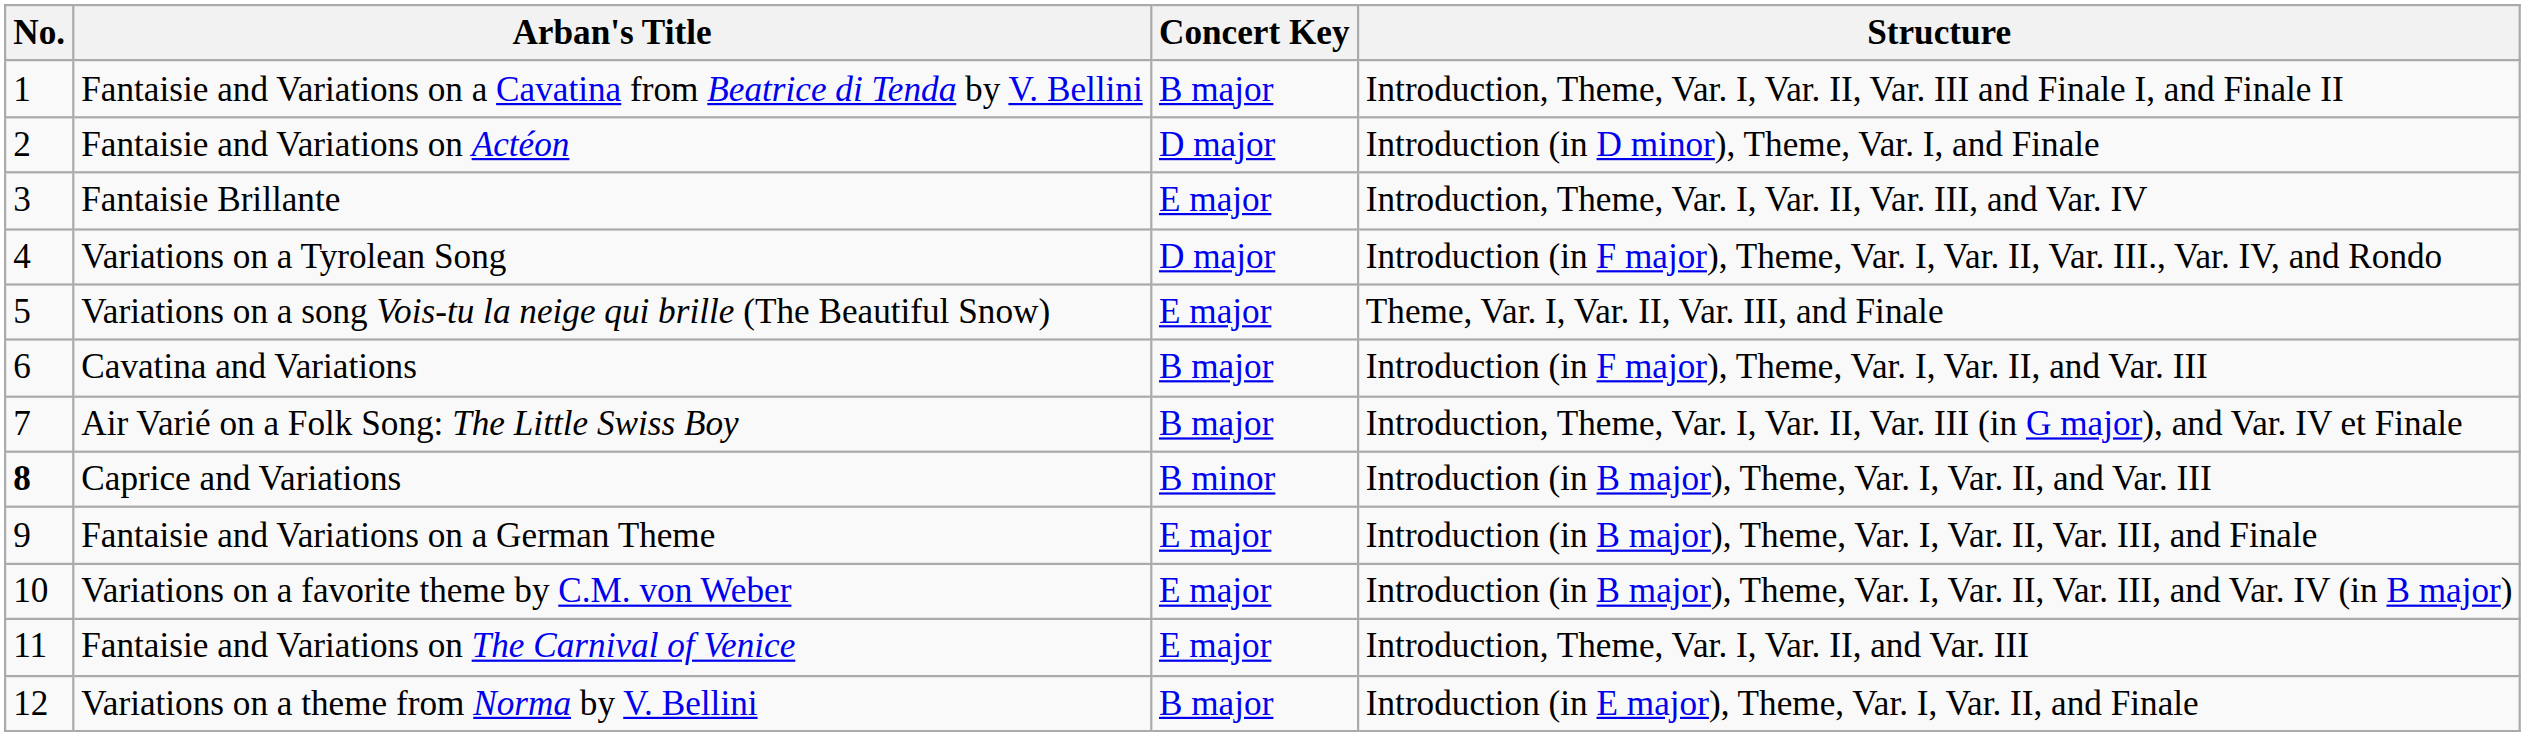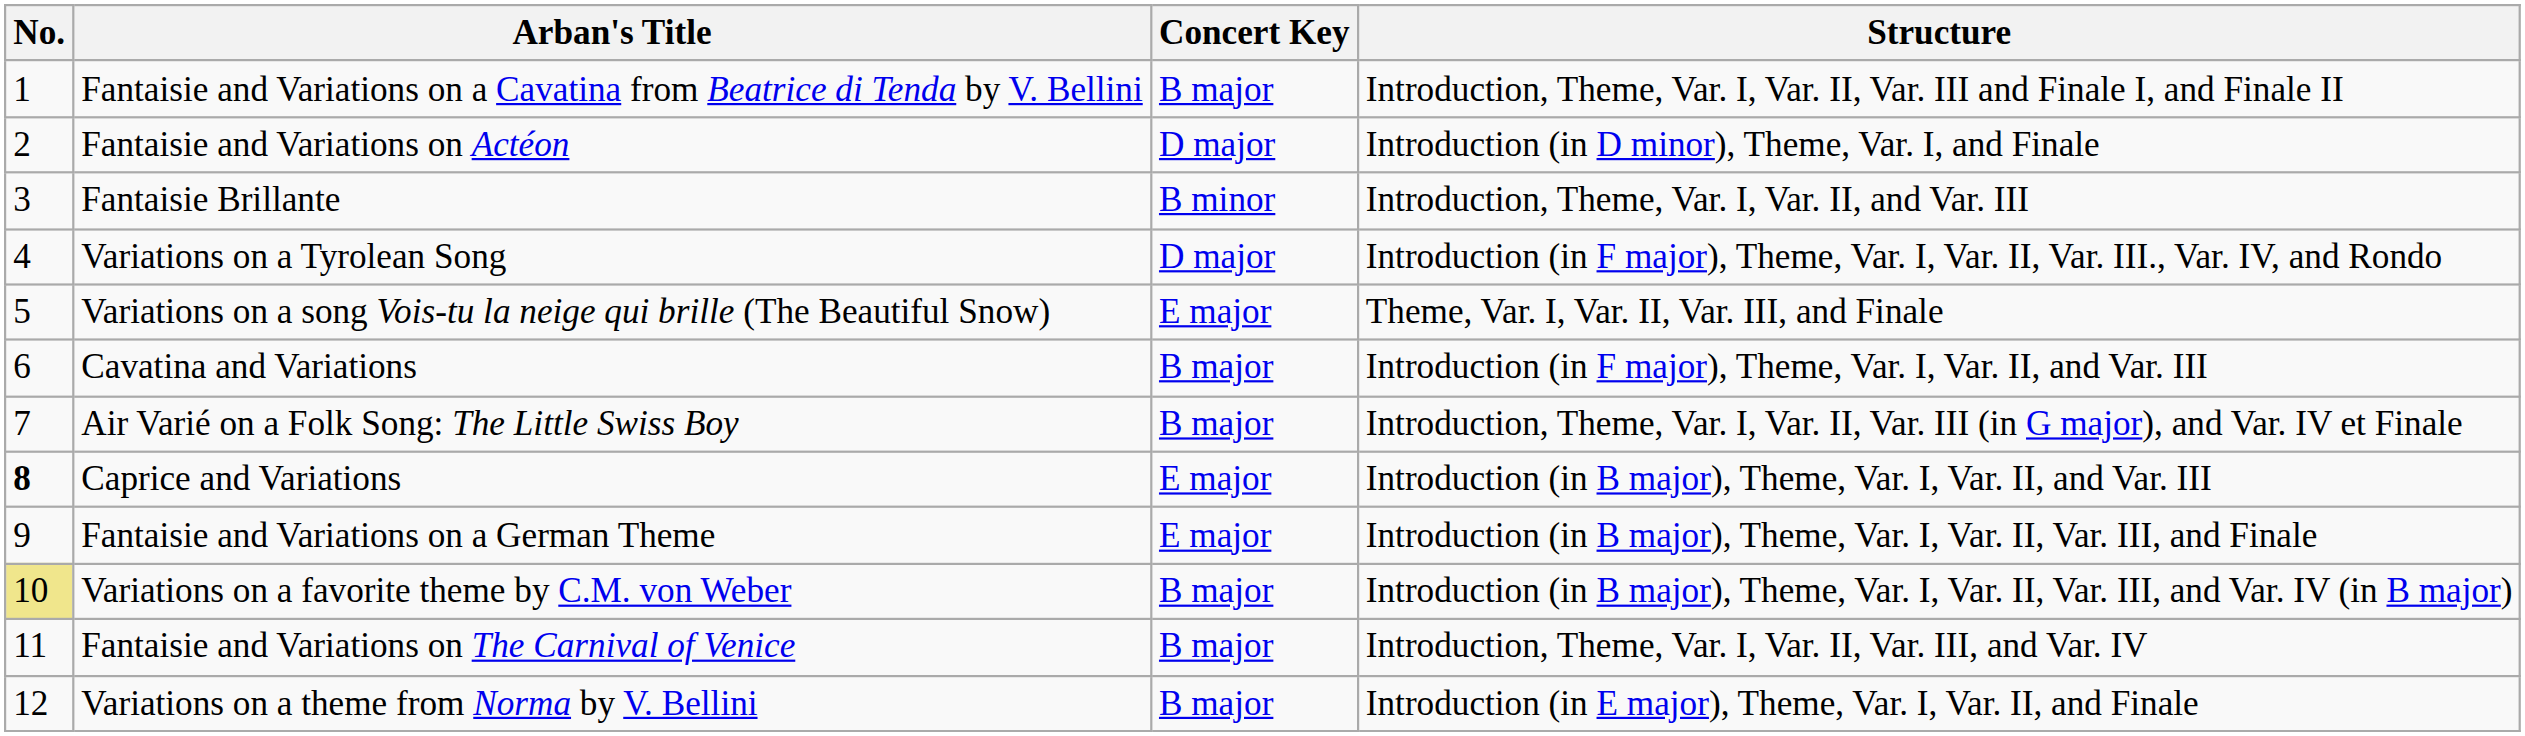Fantaisie Brillante | Concert Key: E major -> B minor
Fantaisie Brillante | Structure: Introduction, Theme, Var. I, Var. II, Var. III, and Var. IV -> Introduction, Theme, Var. I, Var. II, and Var. III
Caprice and Variations | Concert Key: B minor -> E major
Variations on a favorite theme by C.M. von Weber | No.: no background -> khaki background
Variations on a favorite theme by C.M. von Weber | Concert Key: E major -> B major
Fantaisie and Variations on The Carnival of Venice | Concert Key: E major -> B major
Fantaisie and Variations on The Carnival of Venice | Structure: Introduction, Theme, Var. I, Var. II, and Var. III -> Introduction, Theme, Var. I, Var. II, Var. III, and Var. IV
